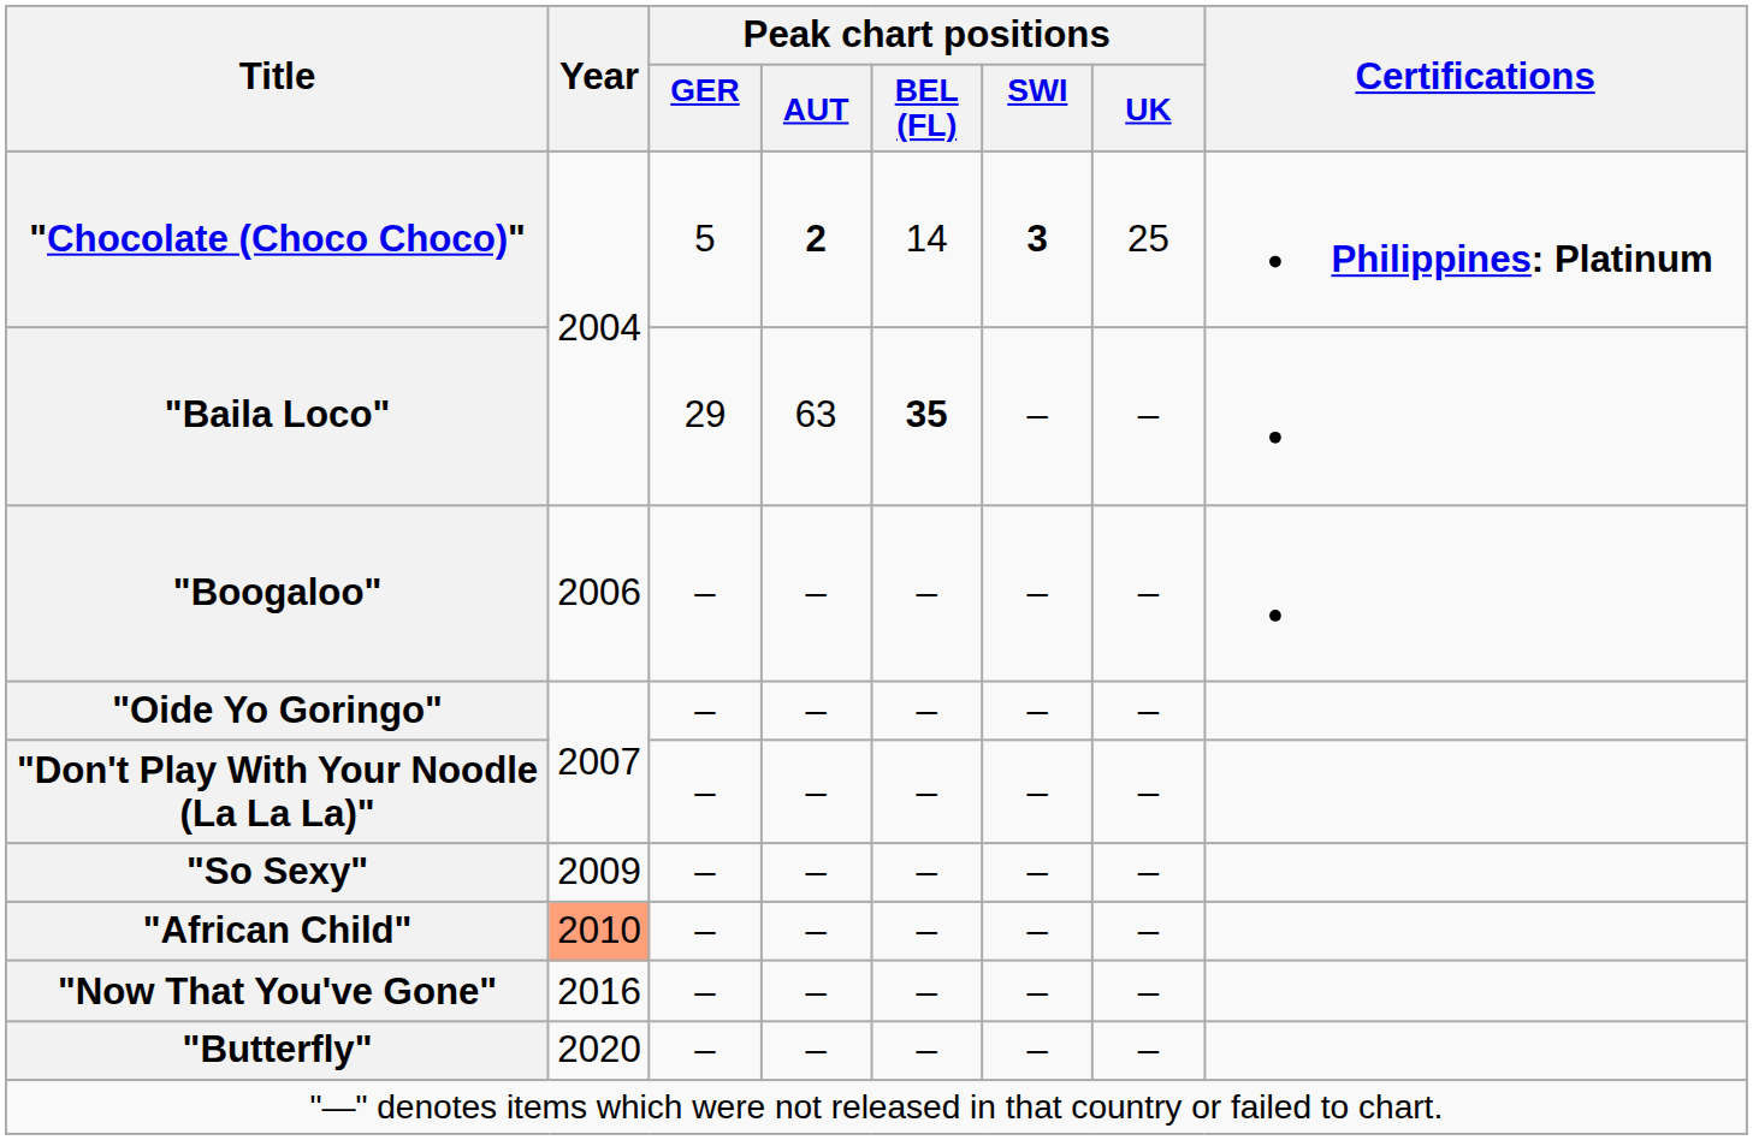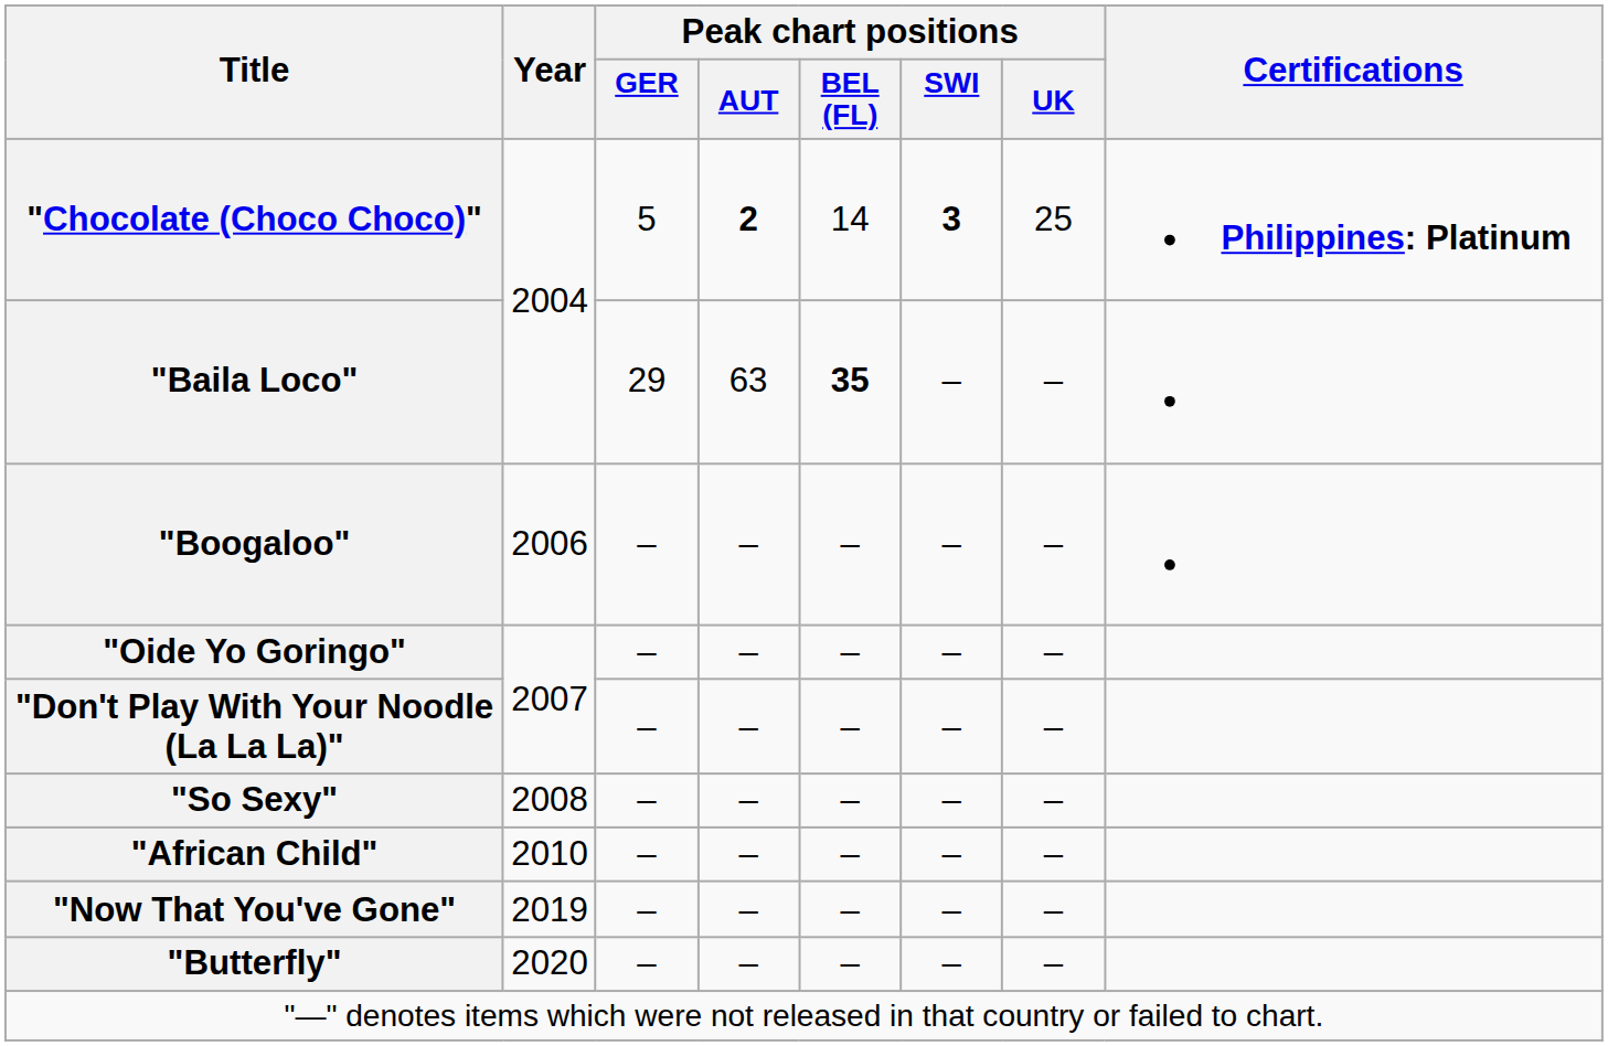"So Sexy" | Year: 2009 -> 2008
"African Child" | Year: lightsalmon background -> no background
"Now That You've Gone" | Year: 2016 -> 2019
